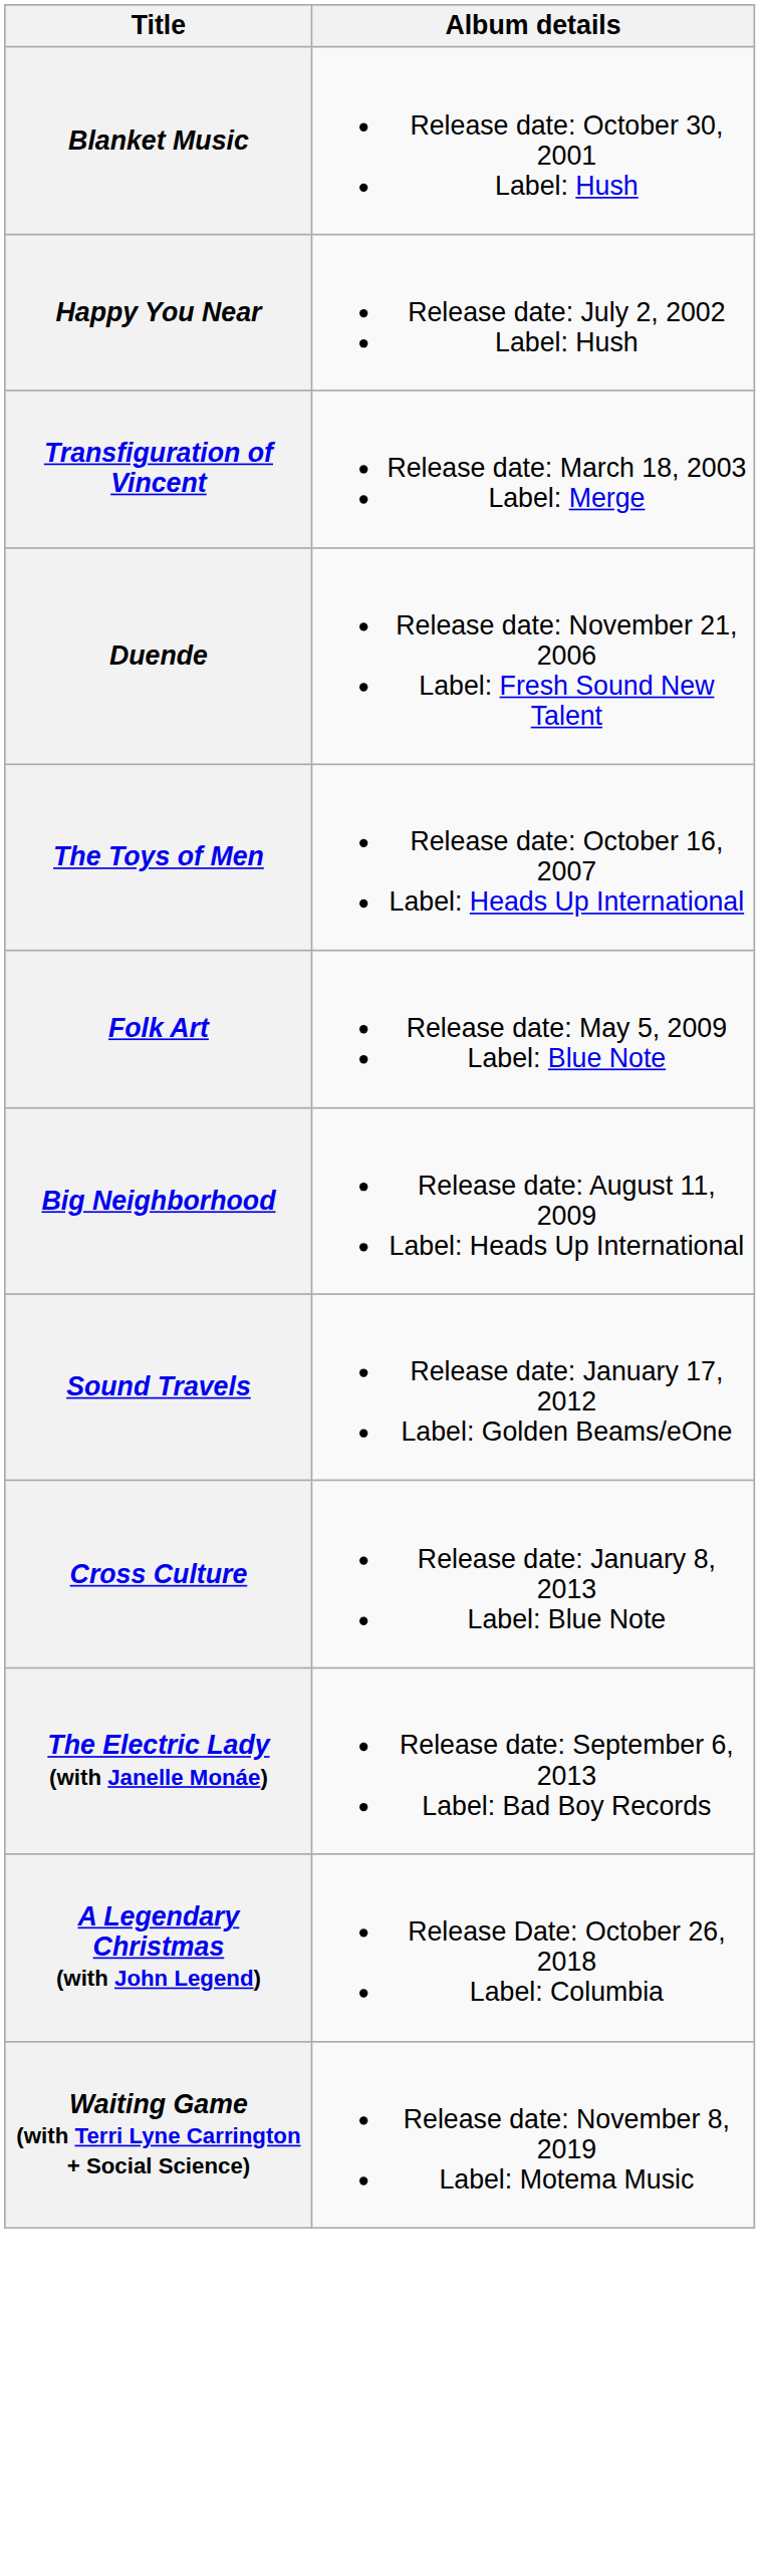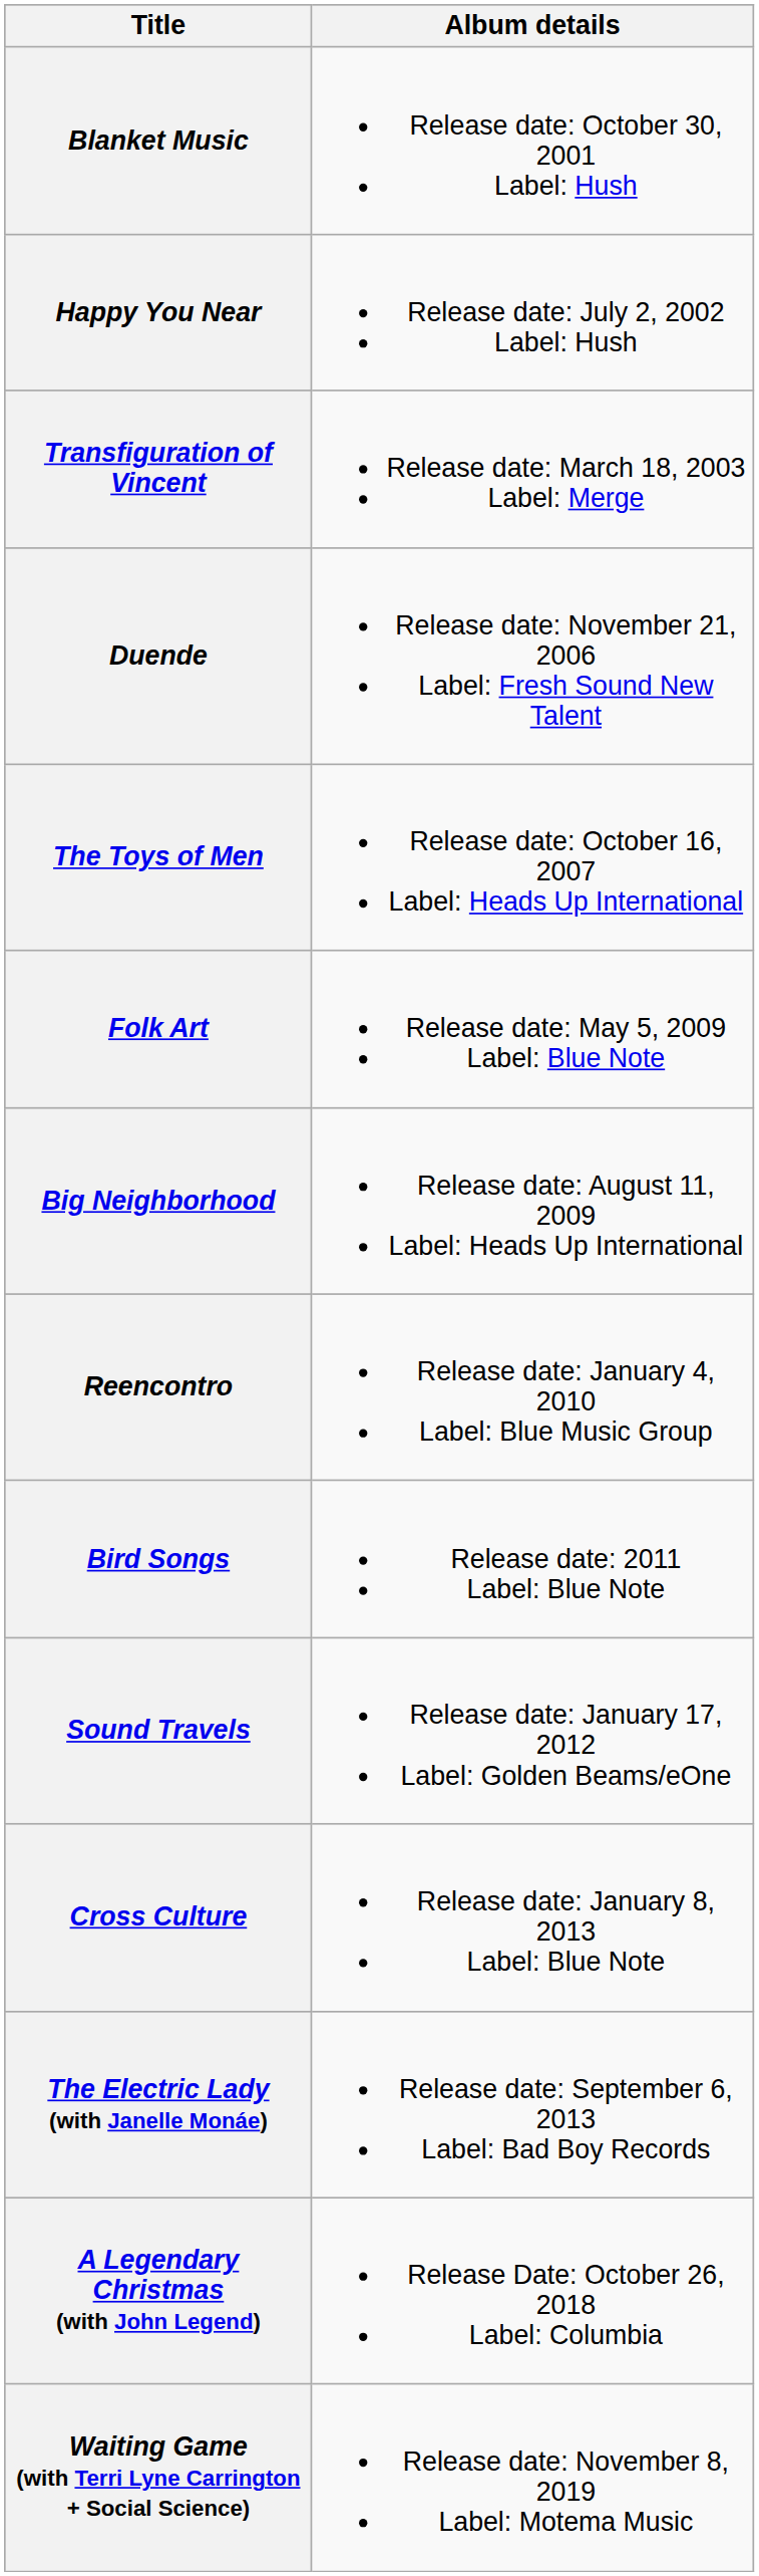+ row: Reencontro | Release date: January 4, 2010 Label: Blue Music Group
+ row: Bird Songs | Release date: 2011 Label: Blue Note
